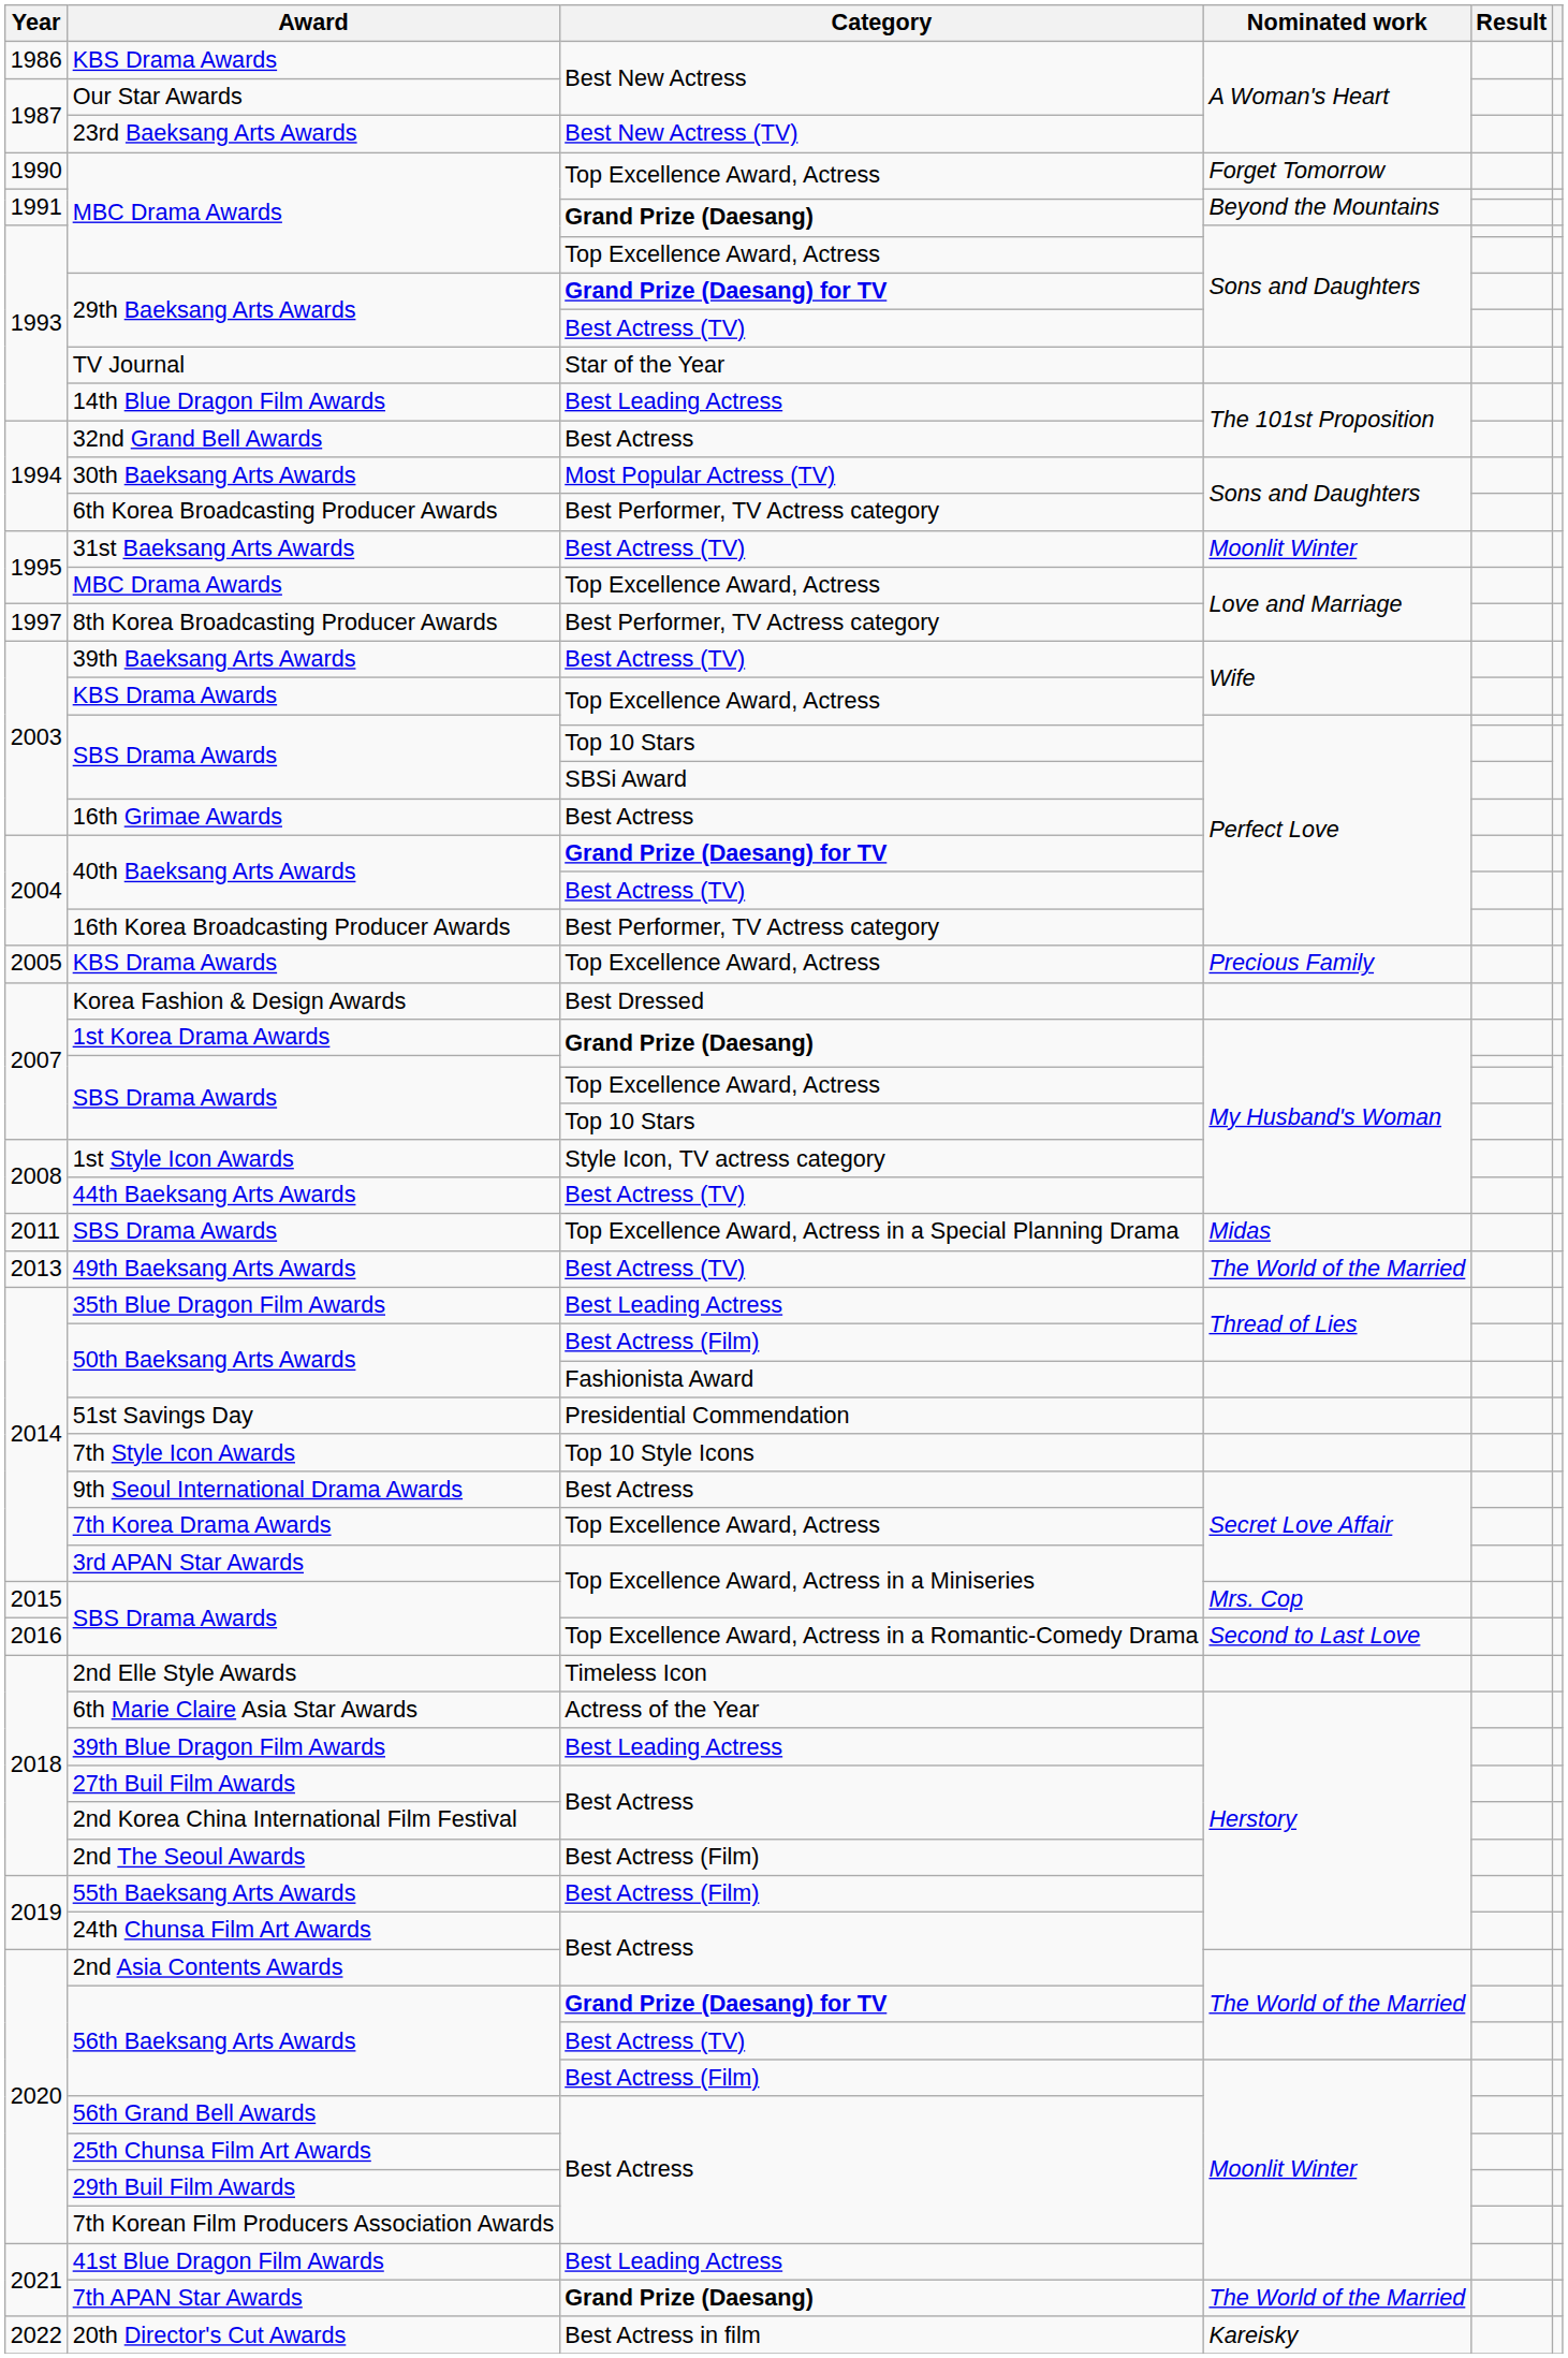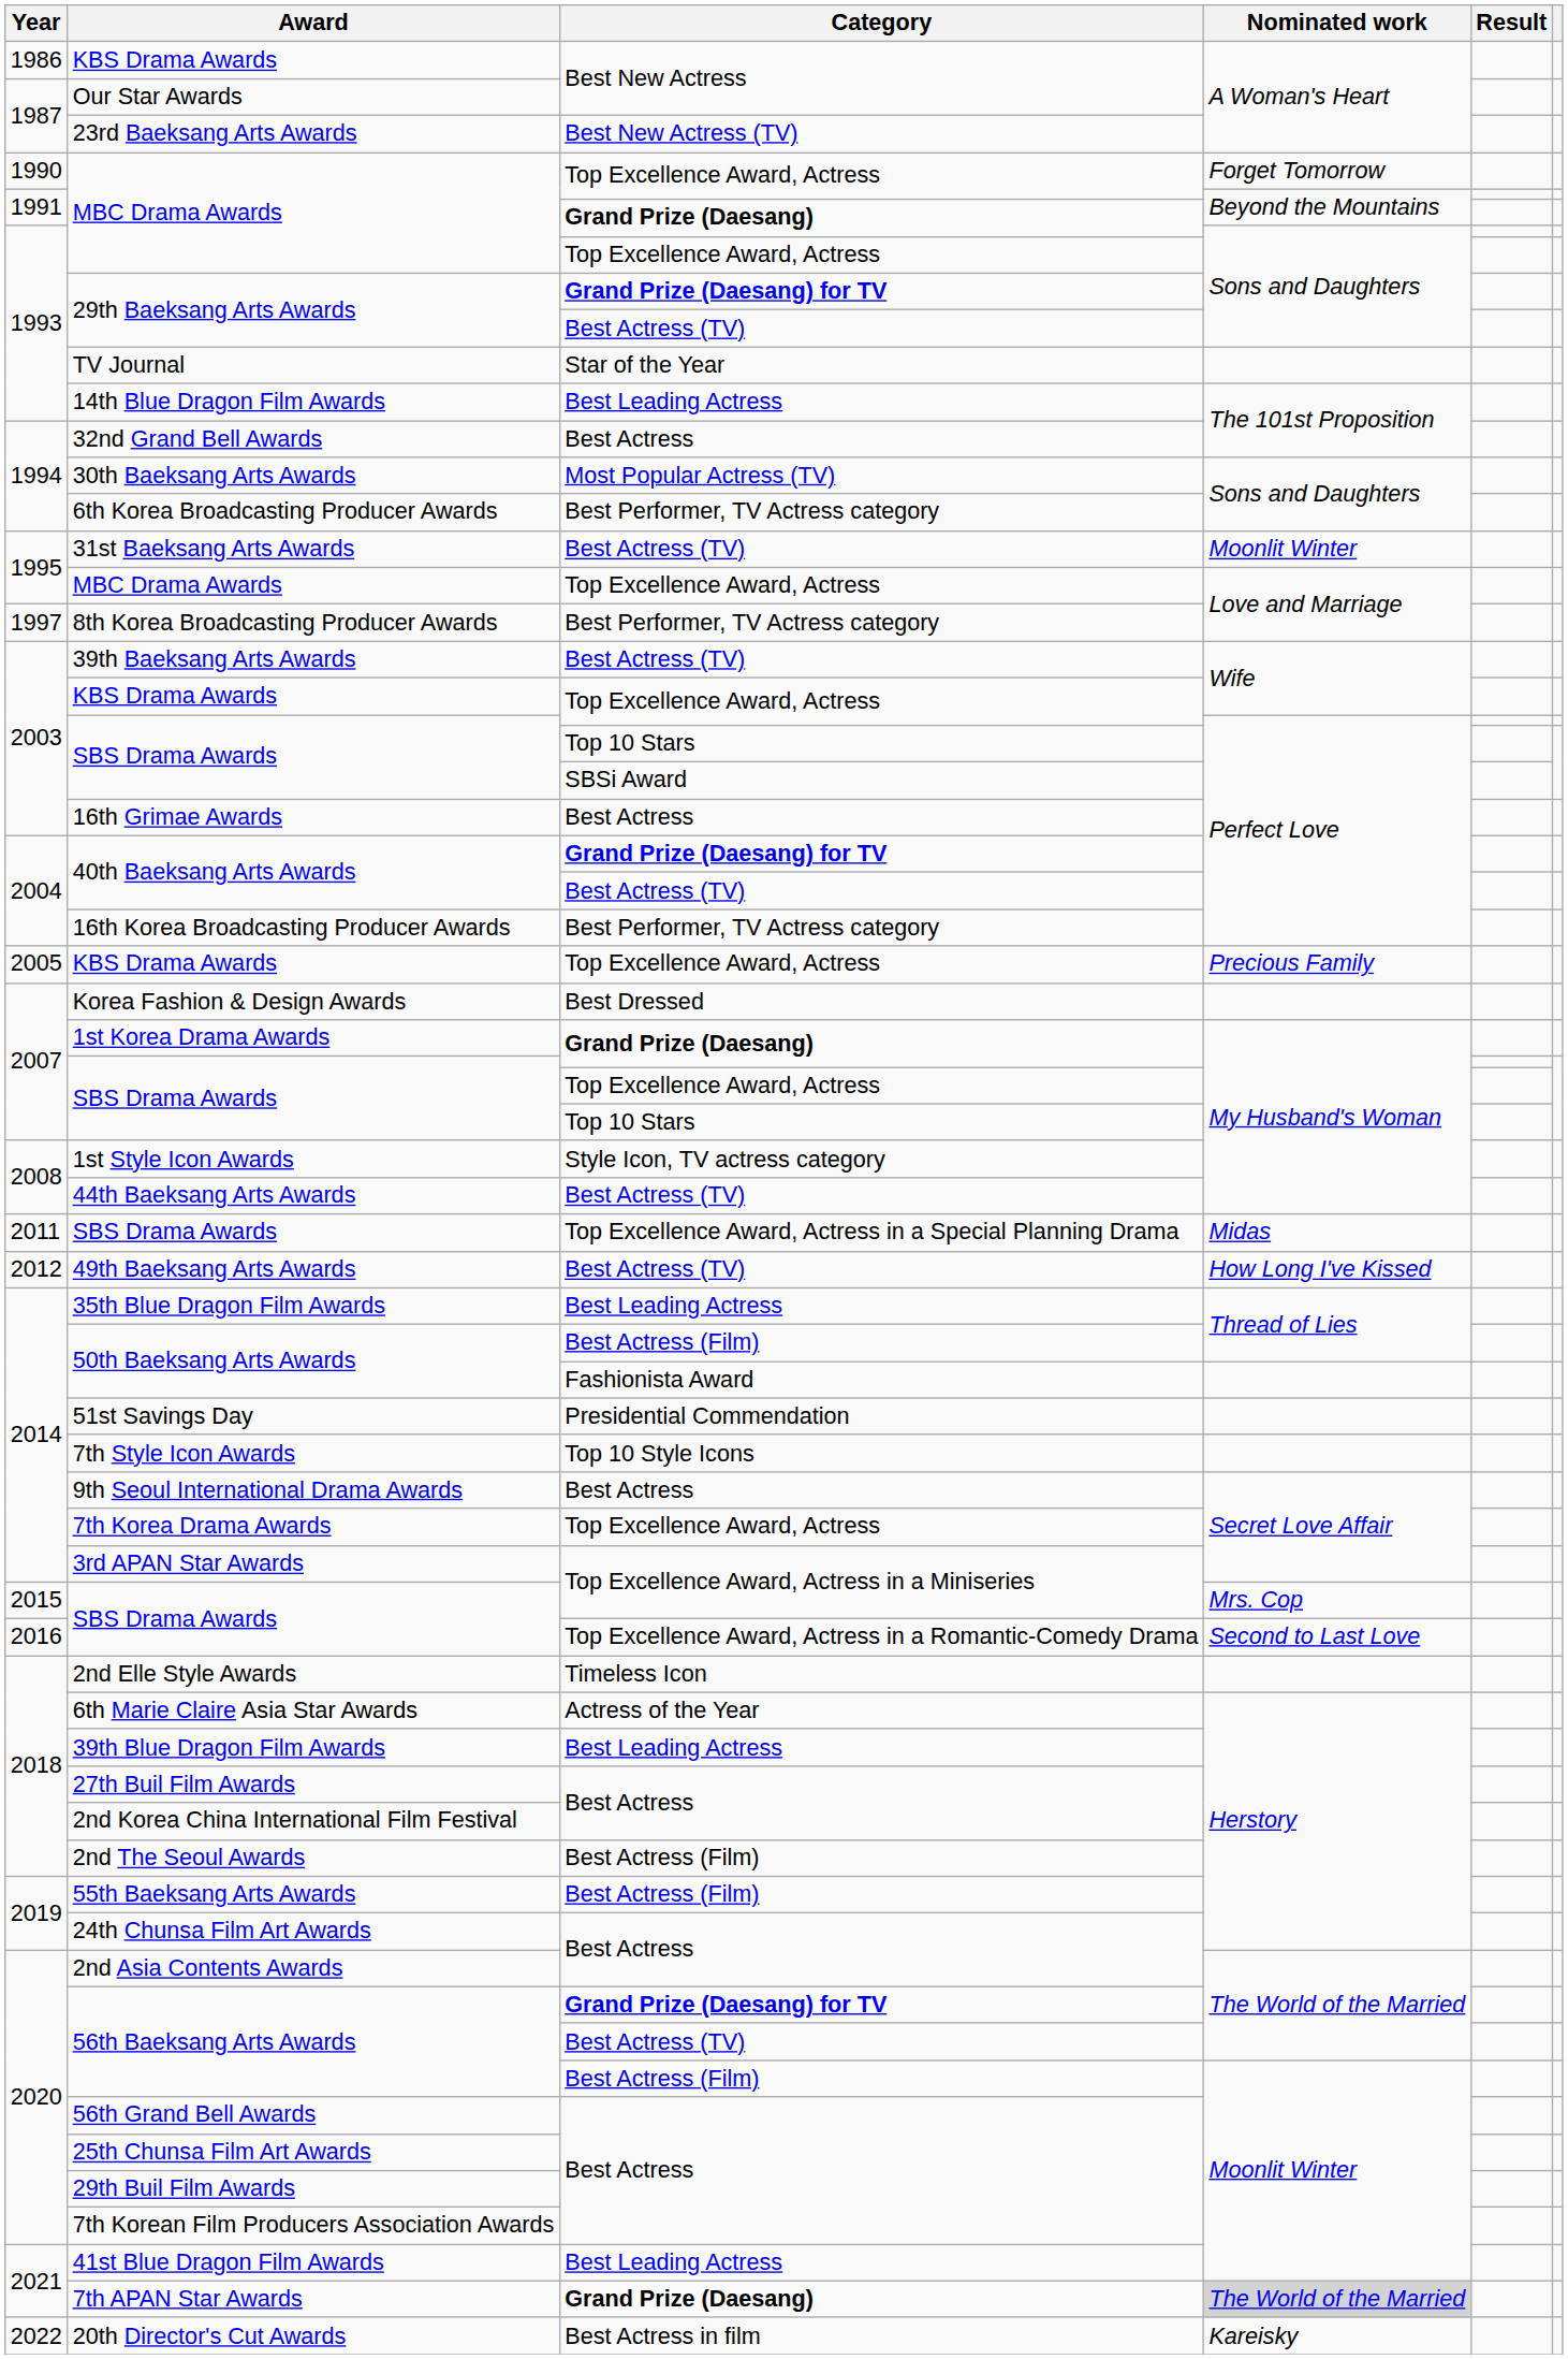49th Baeksang Arts Awards | Year: 2013 -> 2012
49th Baeksang Arts Awards | Nominated work: The World of the Married -> How Long I've Kissed
7th APAN Star Awards | Nominated work: no background -> lightgrey background
